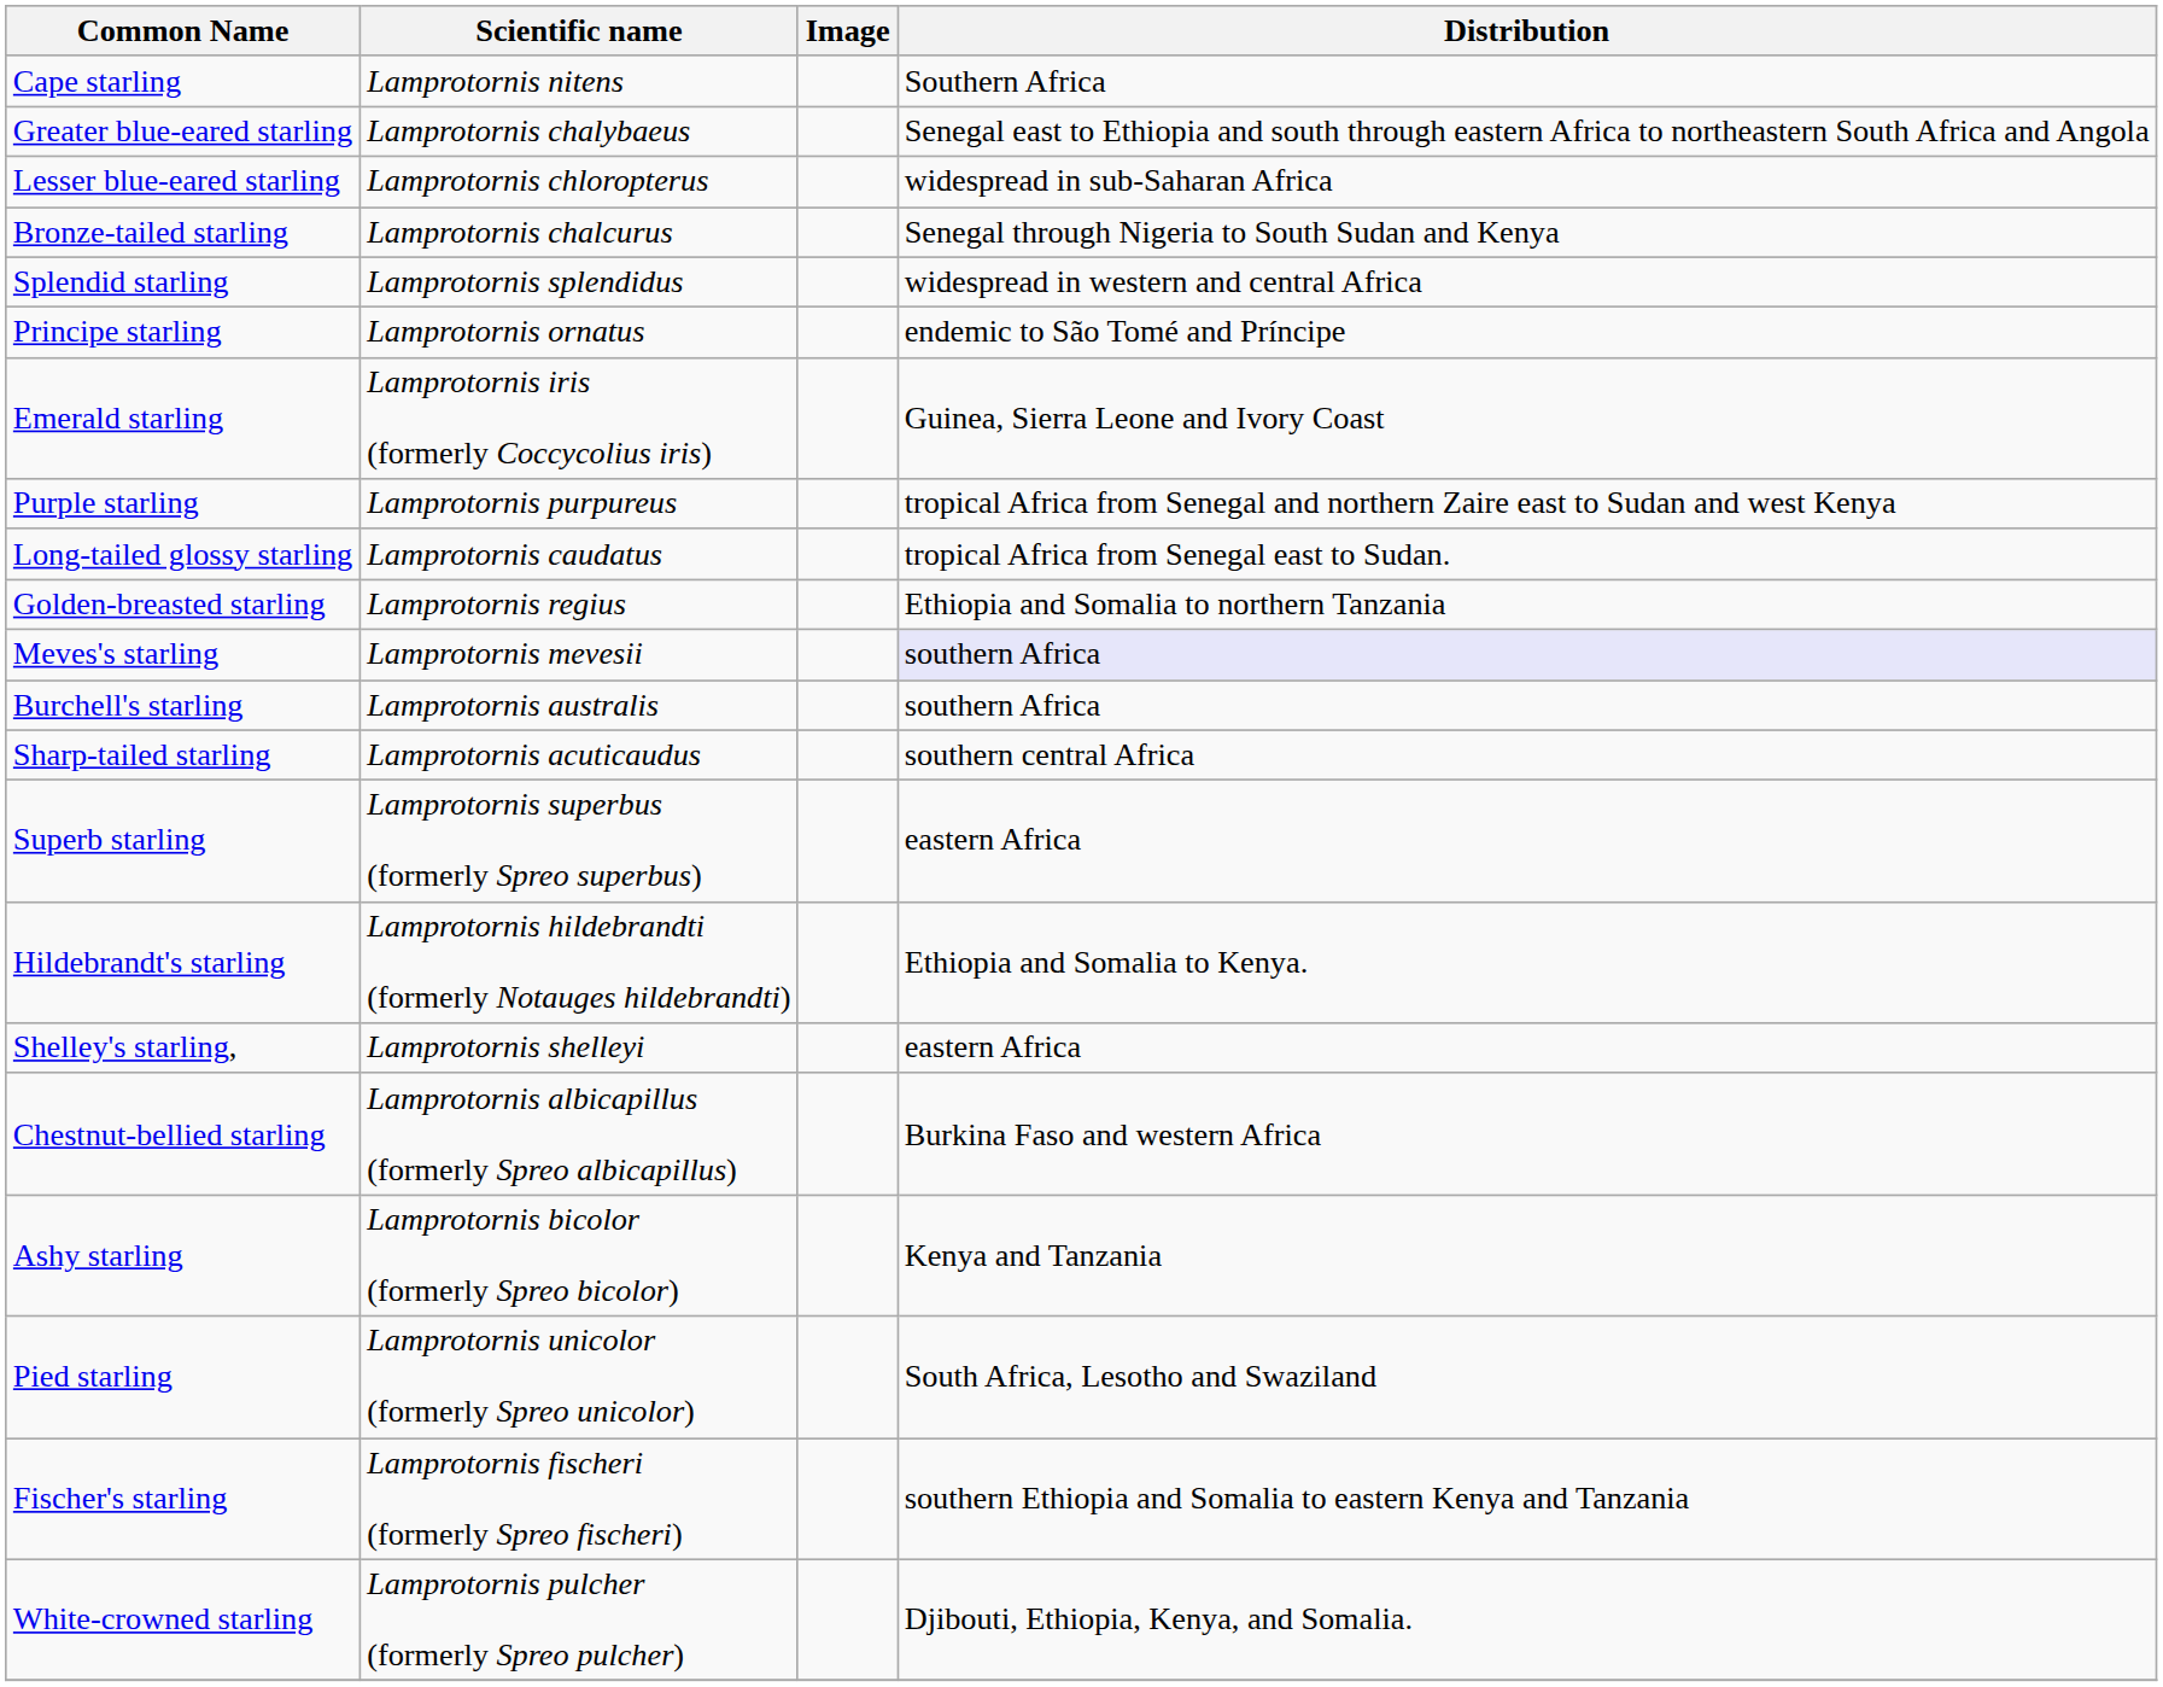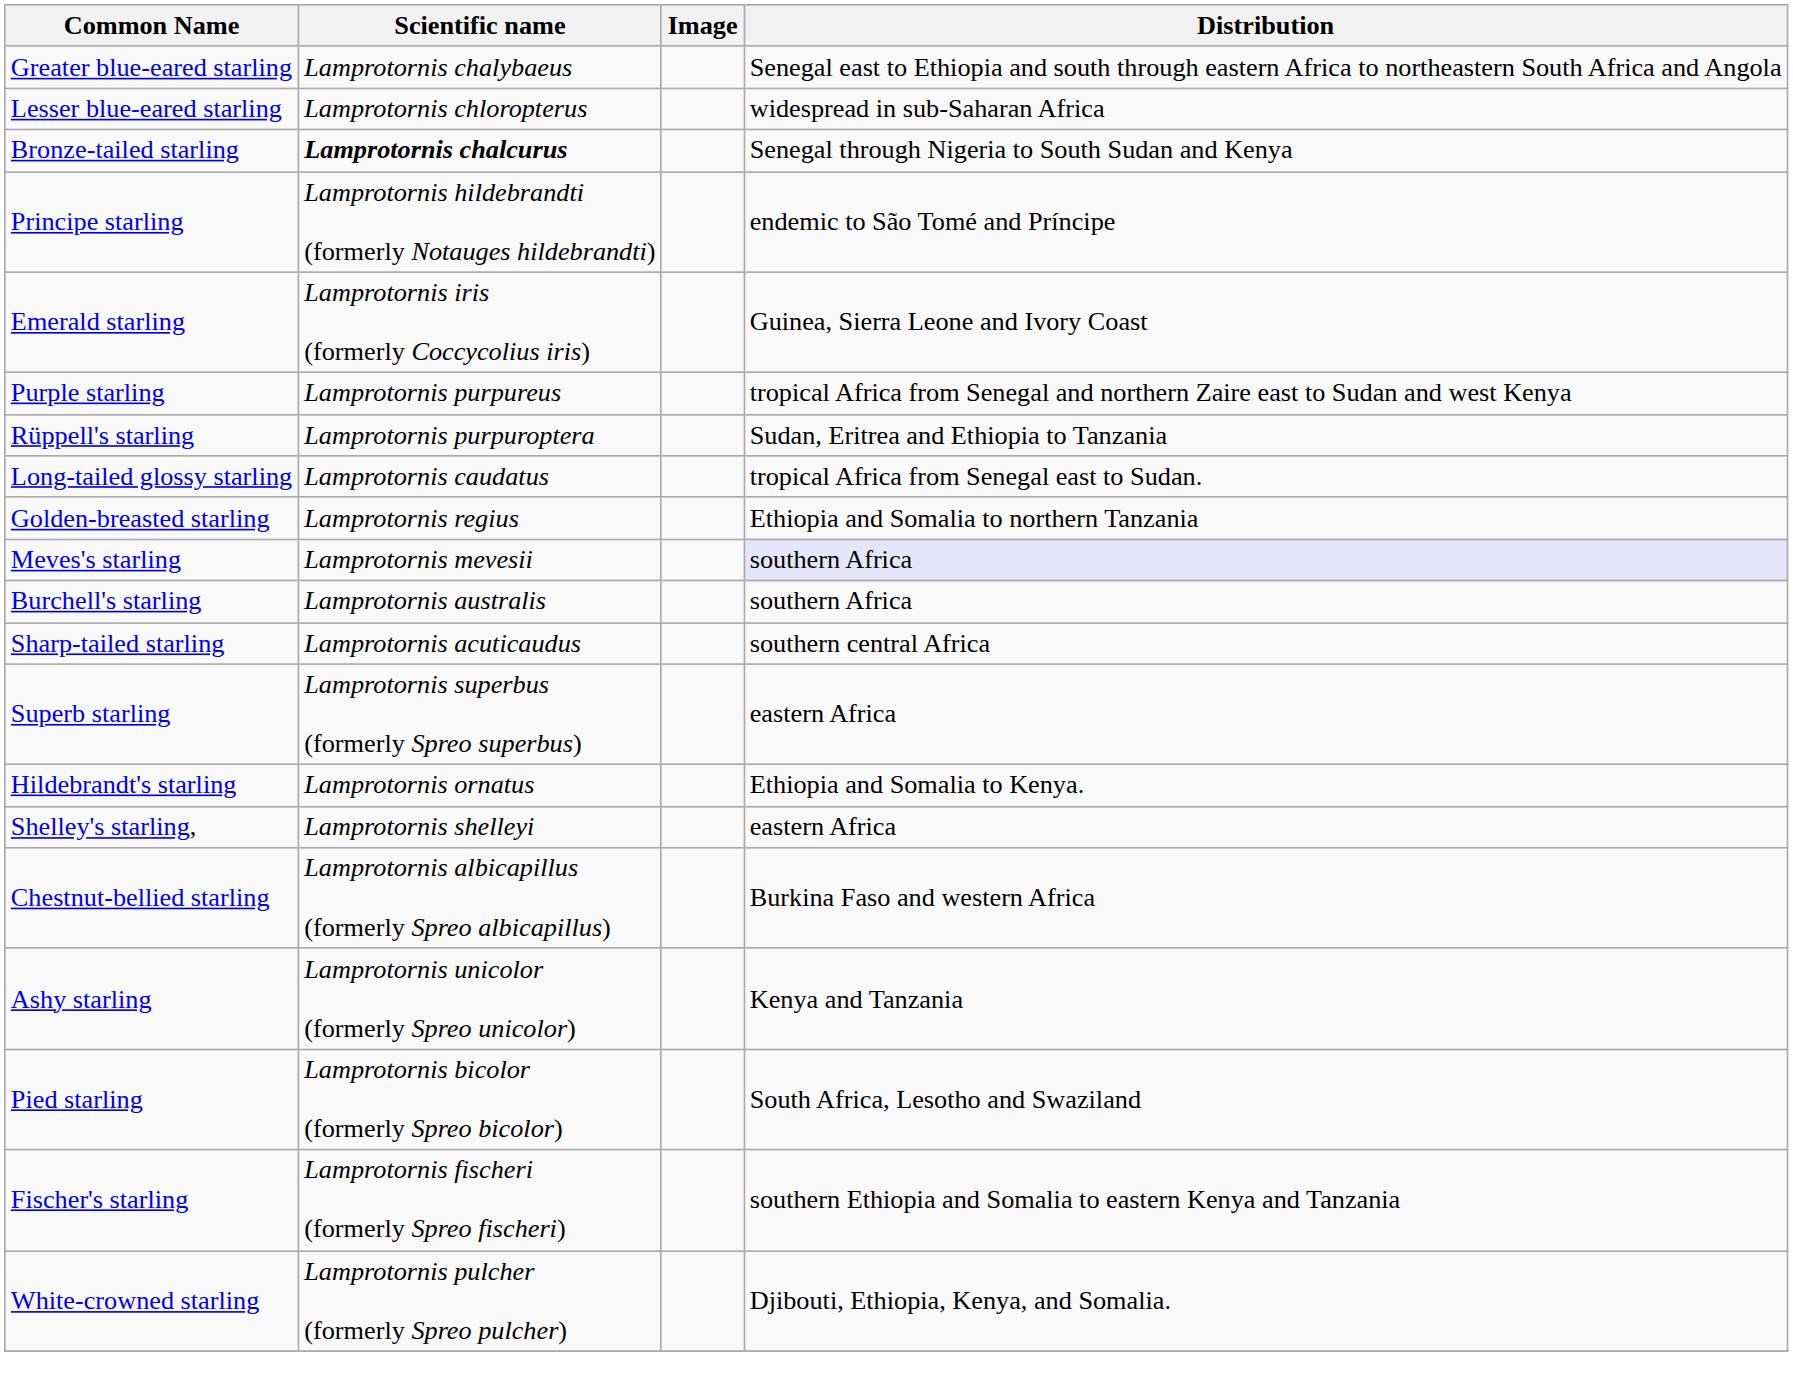- row: Cape starling | Lamprotornis nitens | Southern Africa
Bronze-tailed starling | Scientific name: normal -> bold
- row: Splendid starling | Lamprotornis splendidus | widespread in western and central Africa
Principe starling | Scientific name: Lamprotornis ornatus -> Lamprotornis hildebrandti (formerly Notauges hildebrandti)
+ row: Rüppell's starling | Lamprotornis purpuroptera | Sudan, Eritrea and Ethiopia to Tanzania
Hildebrandt's starling | Scientific name: Lamprotornis hildebrandti (formerly Notauges hildebrandti) -> Lamprotornis ornatus
Ashy starling | Scientific name: Lamprotornis bicolor (formerly Spreo bicolor) -> Lamprotornis unicolor (formerly Spreo unicolor)
Pied starling | Scientific name: Lamprotornis unicolor (formerly Spreo unicolor) -> Lamprotornis bicolor (formerly Spreo bicolor)
